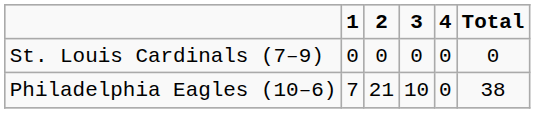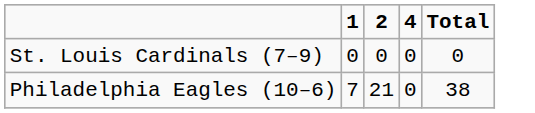- column: 3 | 0 | 10
